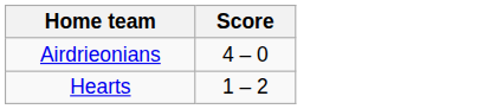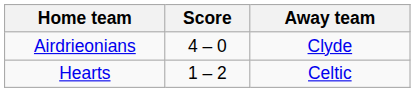+ column: Away team | Clyde | Celtic
